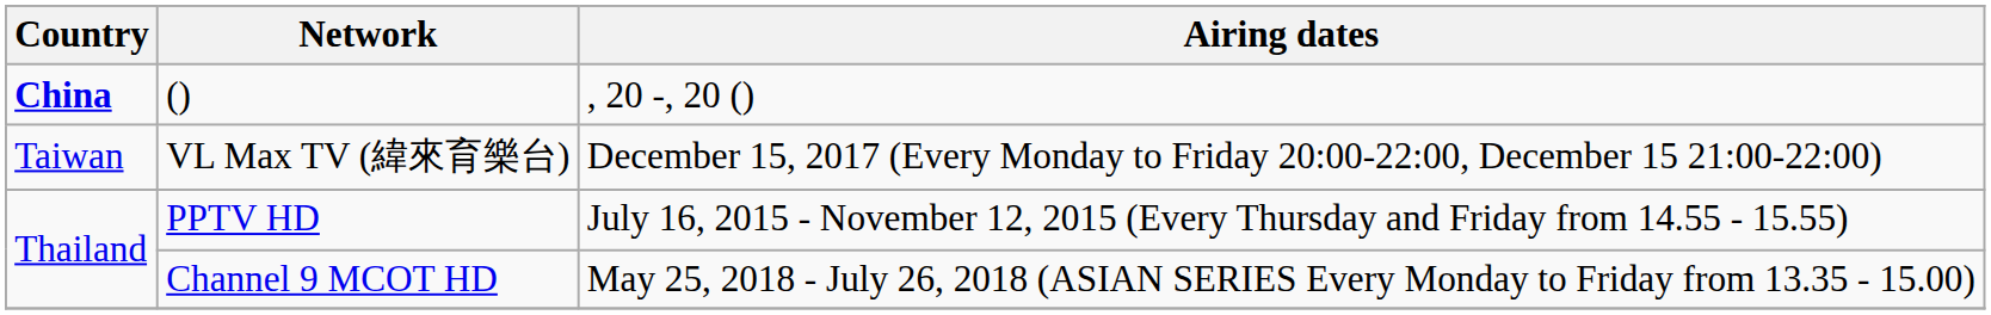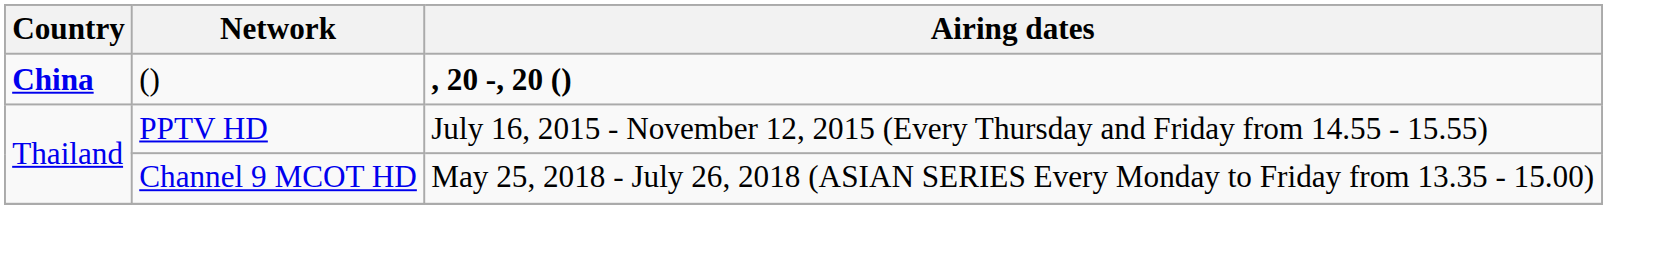() | Airing dates: normal -> bold
- row: Taiwan | VL Max TV (緯來育樂台) | December 15, 2017 (Every Monday to Friday 20:00-22:00, December 15 21:00-22:00)
